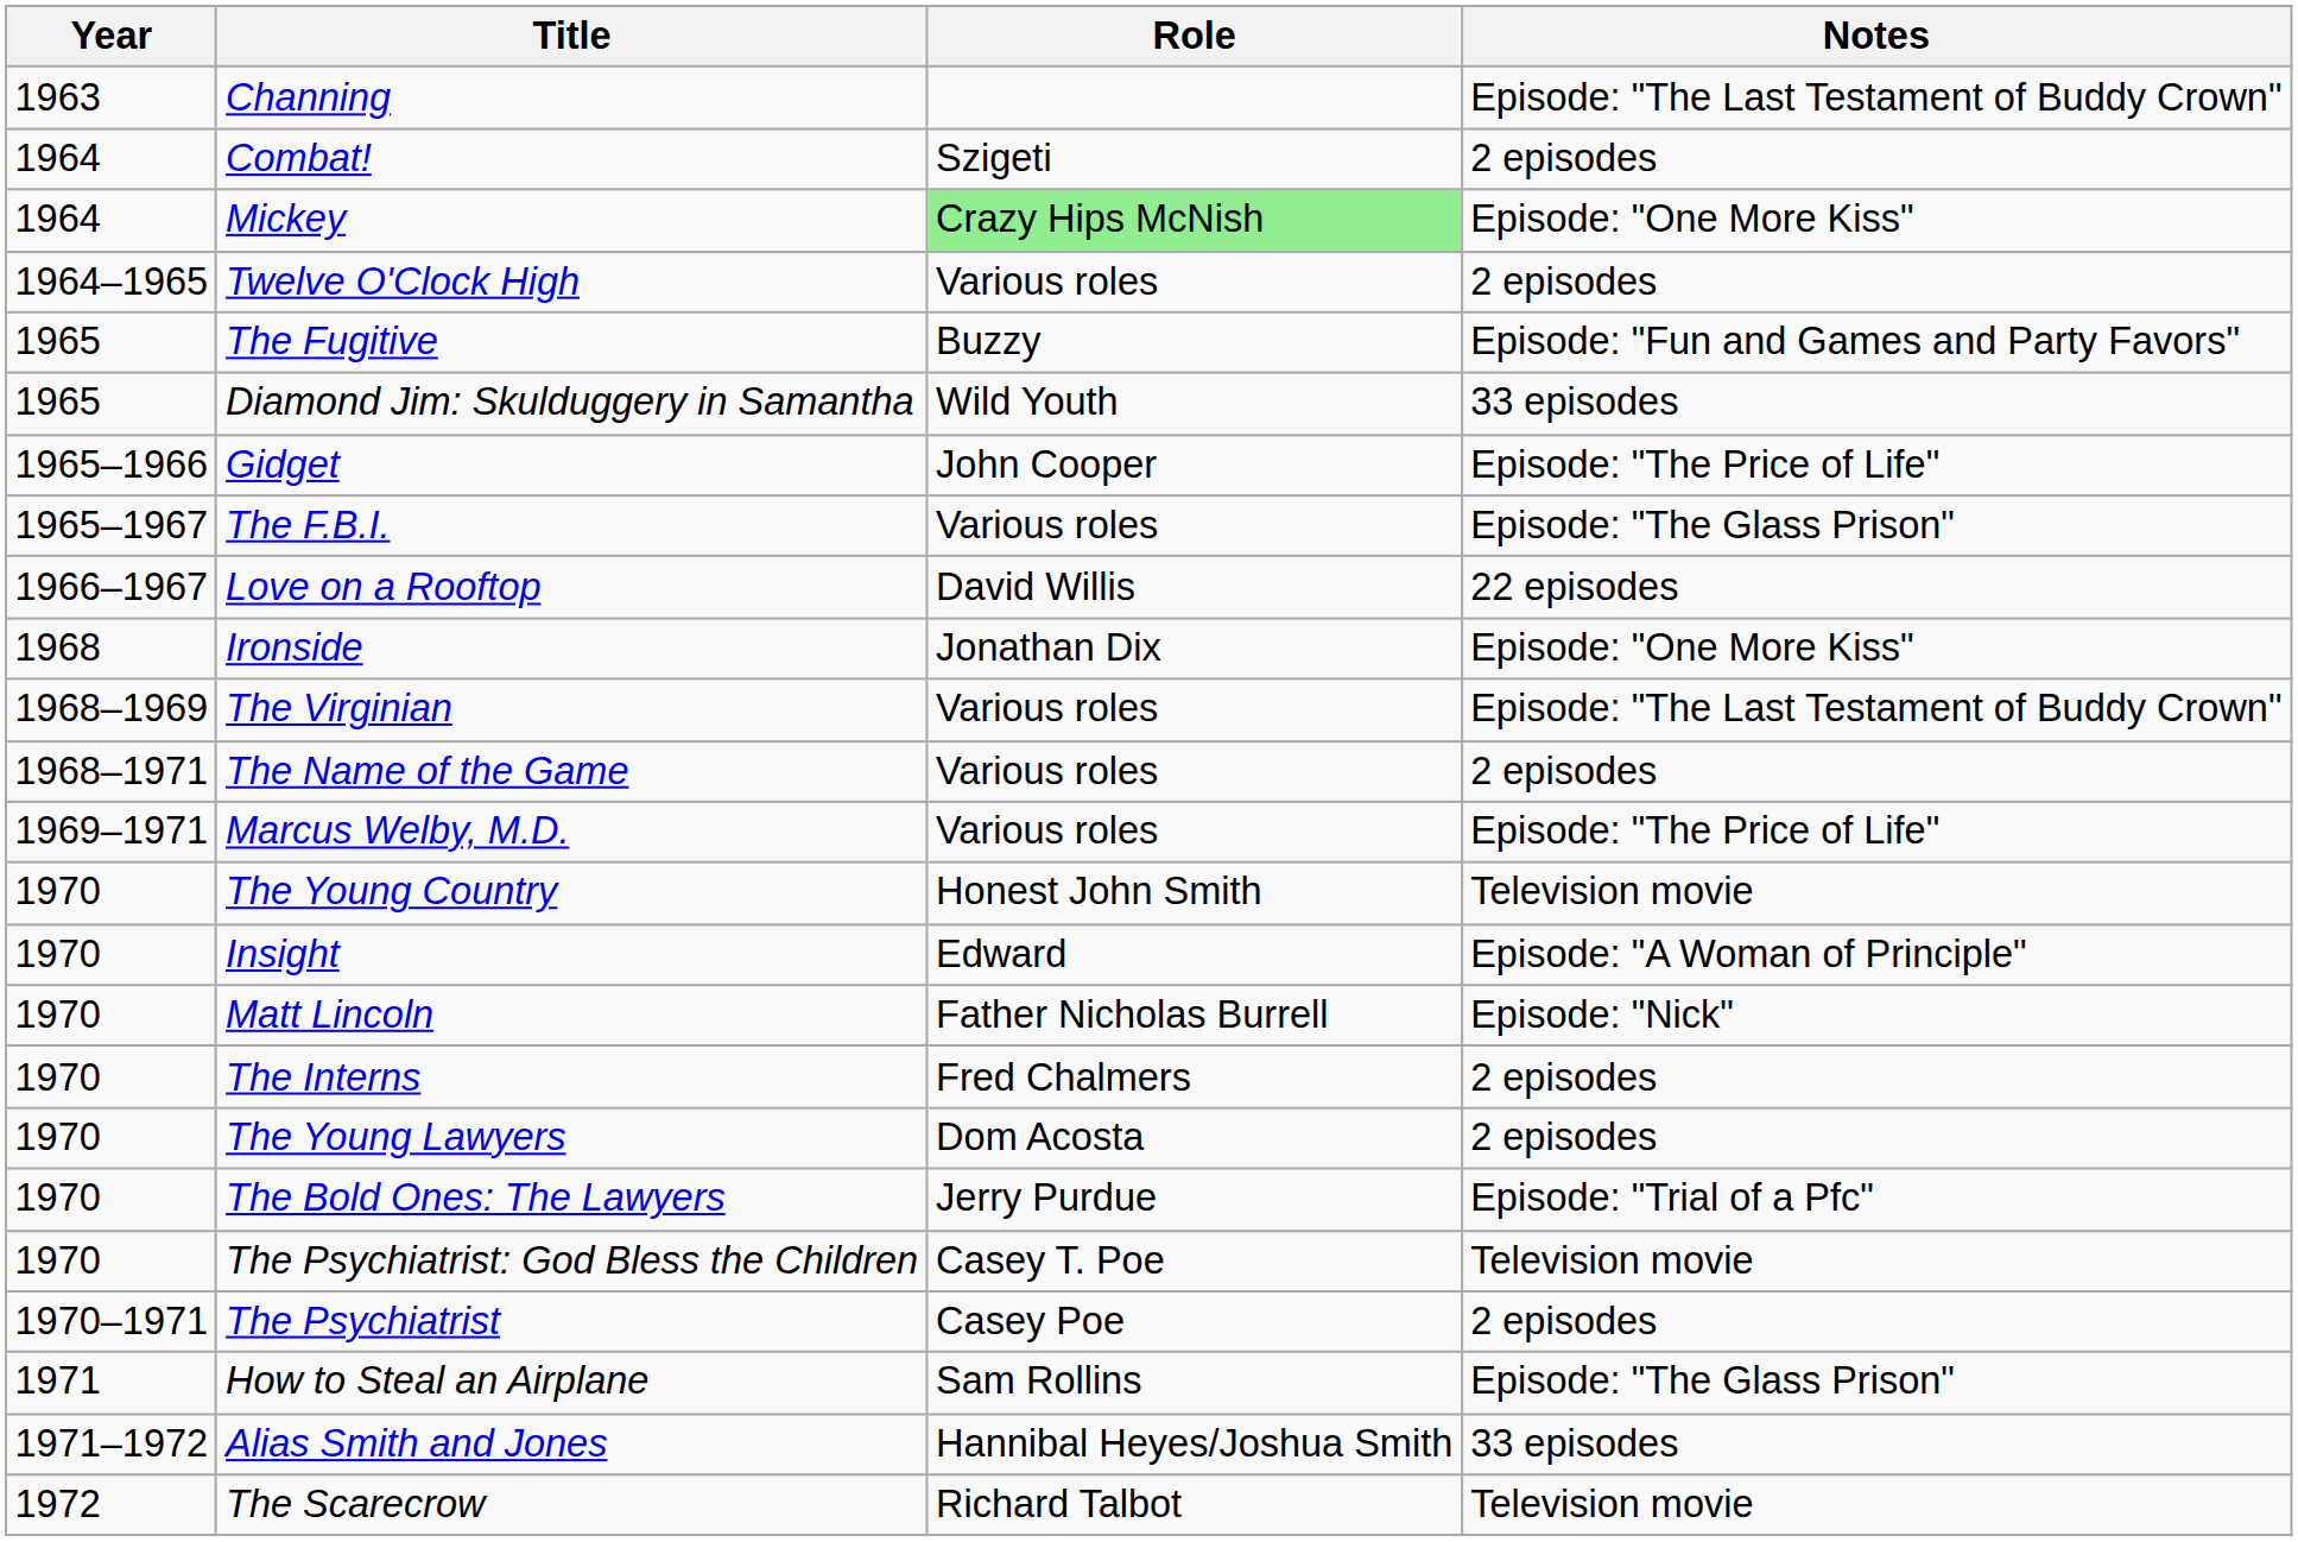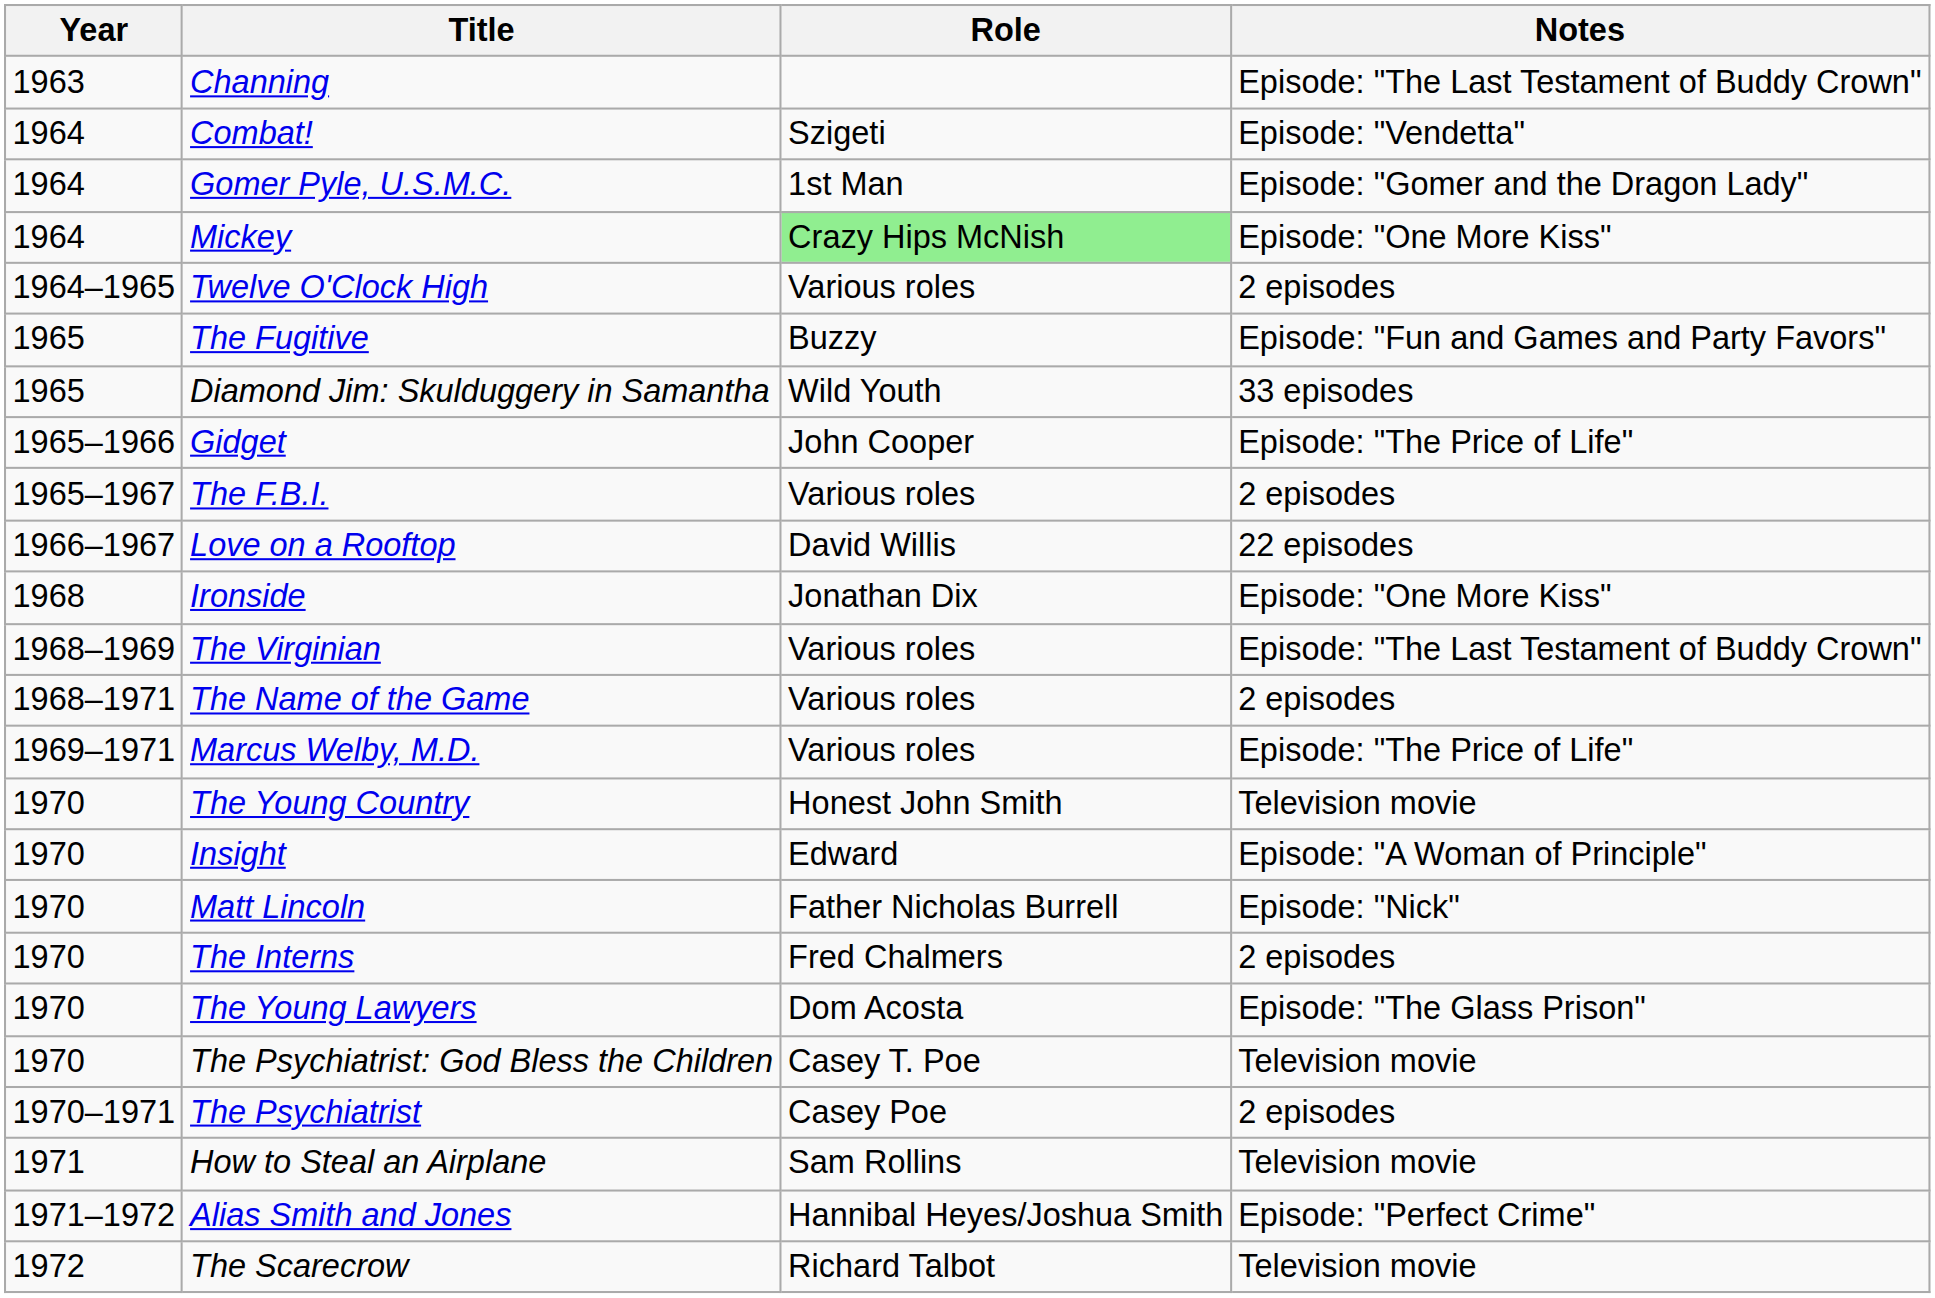Combat! | Notes: 2 episodes -> Episode: "Vendetta"
+ row: 1964 | Gomer Pyle, U.S.M.C. | 1st Man | Episode: "Gomer and the Dragon Lady"
The F.B.I. | Notes: Episode: "The Glass Prison" -> 2 episodes
The Young Lawyers | Notes: 2 episodes -> Episode: "The Glass Prison"
- row: 1970 | The Bold Ones: The Lawyers | Jerry Purdue | Episode: "Trial of a Pfc"
How to Steal an Airplane | Notes: Episode: "The Glass Prison" -> Television movie
Alias Smith and Jones | Notes: 33 episodes -> Episode: "Perfect Crime"
